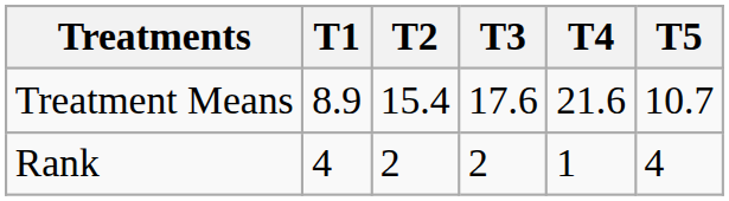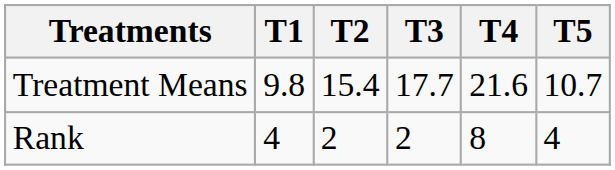Treatment Means | T1: 8.9 -> 9.8
Treatment Means | T3: 17.6 -> 17.7
Rank | T4: 1 -> 8
